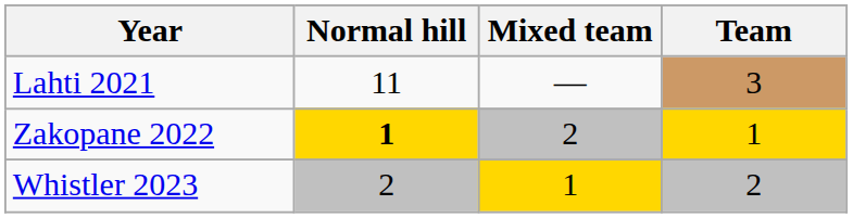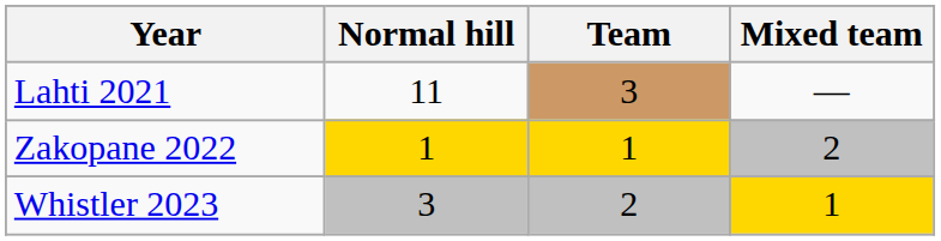columns swapped: Team <-> Mixed team
Zakopane 2022 | Normal hill: bold -> normal
Whistler 2023 | Normal hill: 2 -> 3
